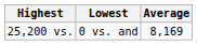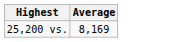- column: Lowest | 0 vs. and
